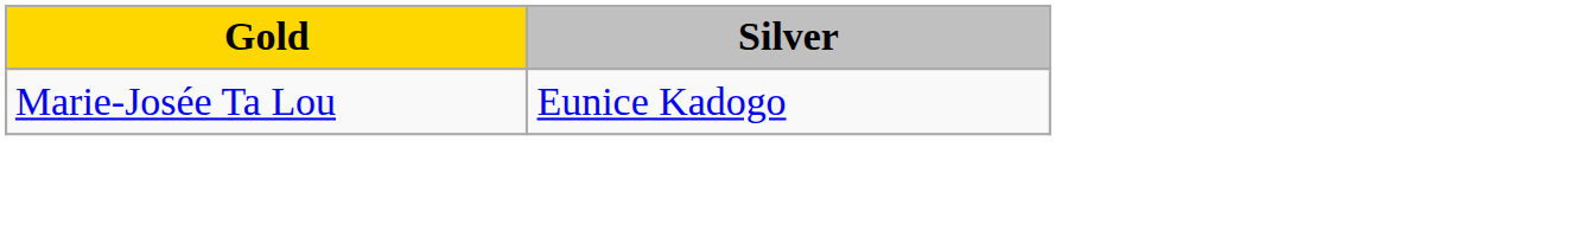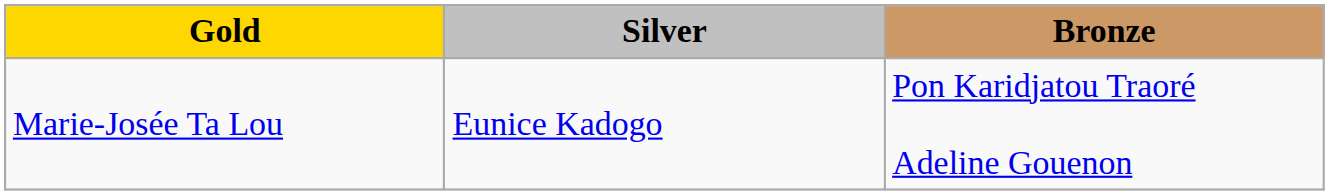+ column: Bronze | Pon Karidjatou Traoré Adeline Gouenon
